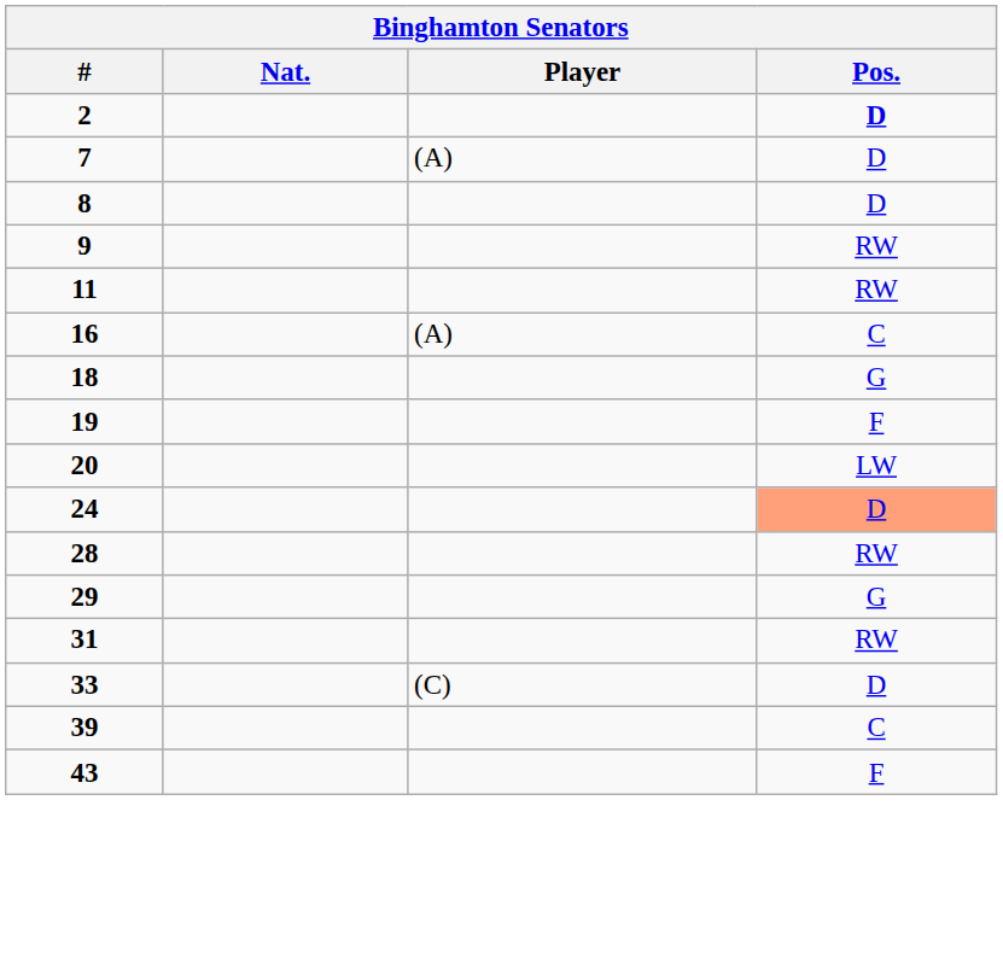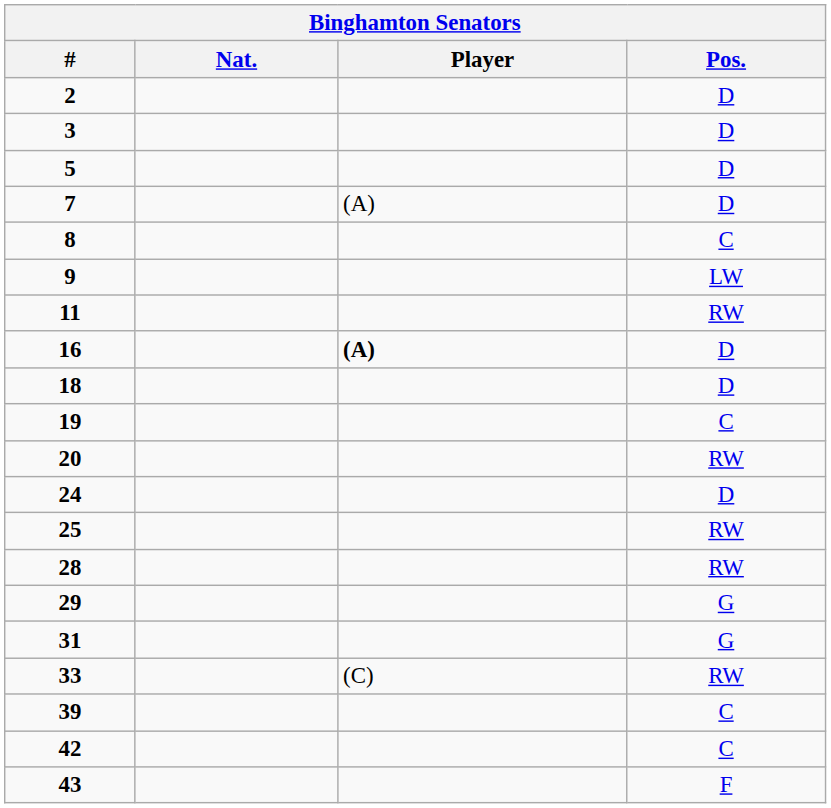2 | Pos.: bold -> normal
+ row: 3 | D
+ row: 5 | D
8 | Pos.: D -> C
9 | Pos.: RW -> LW
16 | Player: normal -> bold
16 | Pos.: C -> D
18 | Pos.: G -> D
19 | Pos.: F -> C
20 | Pos.: LW -> RW
24 | Pos.: lightsalmon background -> no background
+ row: 25 | RW
31 | Pos.: RW -> G
33 | Pos.: D -> RW
+ row: 42 | C
